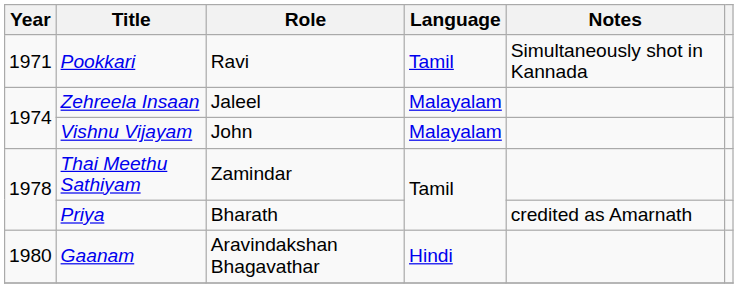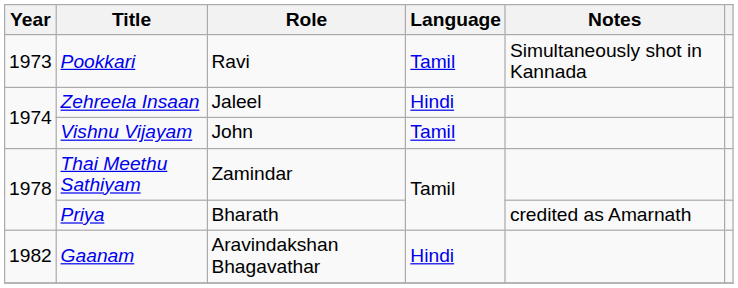Pookkari | Year: 1971 -> 1973
Zehreela Insaan | Language: Malayalam -> Hindi
Vishnu Vijayam | Language: Malayalam -> Tamil
Gaanam | Year: 1980 -> 1982
